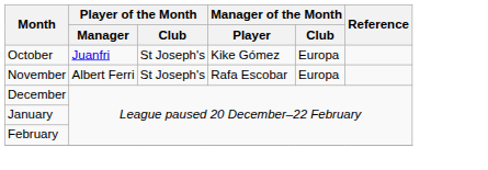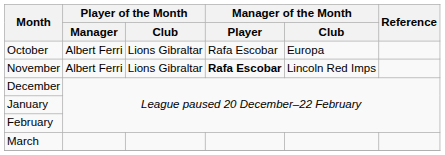October | Player of the Month / Manager: Juanfri -> Albert Ferri
October | Player of the Month / Club: St Joseph's -> Lions Gibraltar
October | Manager of the Month / Player: Kike Gómez -> Rafa Escobar
November | Player of the Month / Club: St Joseph's -> Lions Gibraltar
November | Manager of the Month / Player: normal -> bold
November | Manager of the Month / Club: Europa -> Lincoln Red Imps
+ row: March
